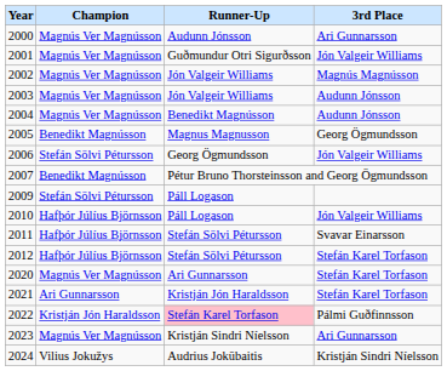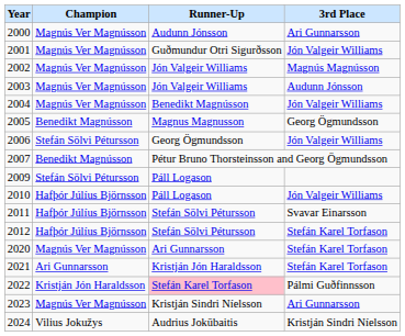2004 | 3rd Place: Audunn Jónsson -> Jón Valgeir Williams
